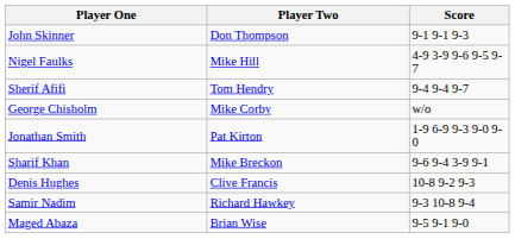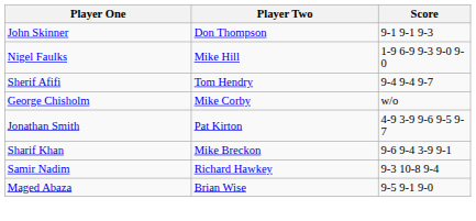Nigel Faulks | Score: 4-9 3-9 9-6 9-5 9-7 -> 1-9 6-9 9-3 9-0 9-0
Jonathan Smith | Score: 1-9 6-9 9-3 9-0 9-0 -> 4-9 3-9 9-6 9-5 9-7
- row: Denis Hughes | Clive Francis | 10-8 9-2 9-3
